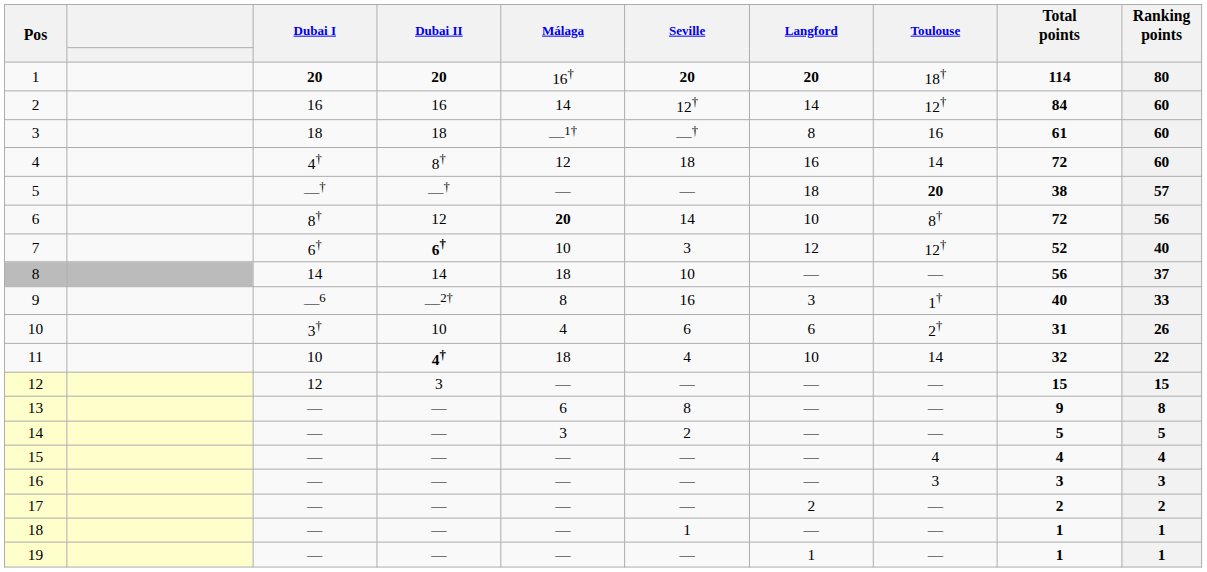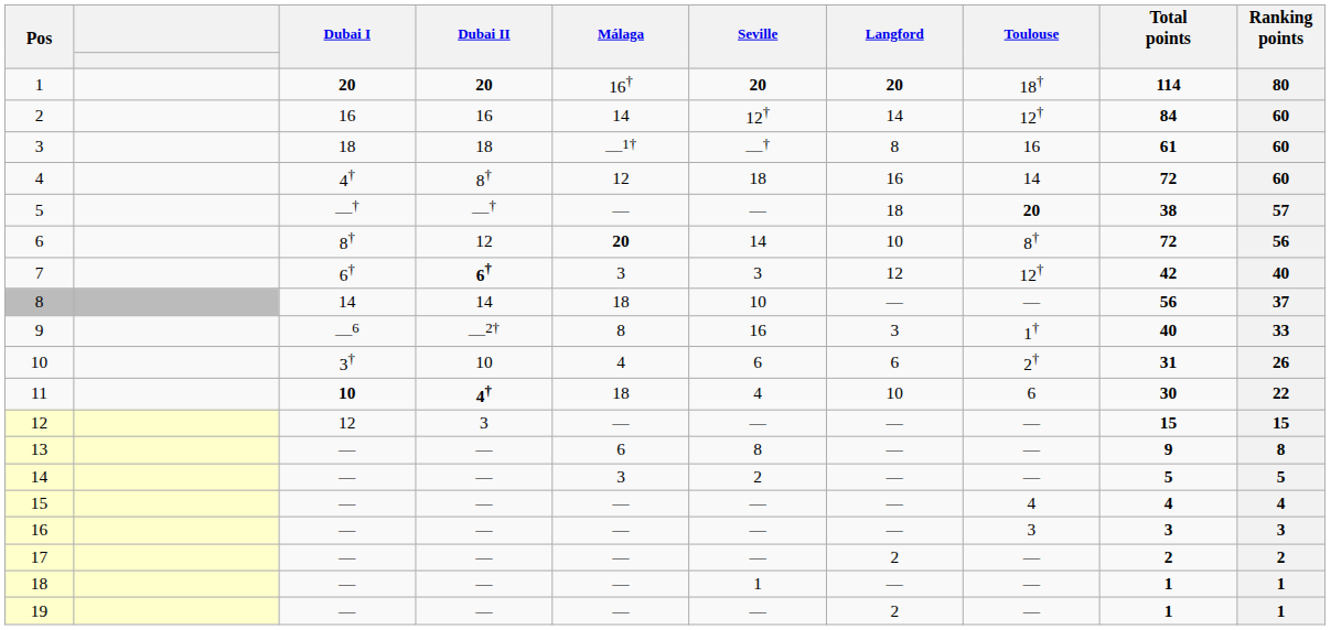7 | Málaga: 10 -> 3
7 | Total points: 52 -> 42
11 | Dubai I: normal -> bold
11 | Toulouse: 14 -> 6
11 | Total points: 32 -> 30
19 | Langford: 1 -> 2
